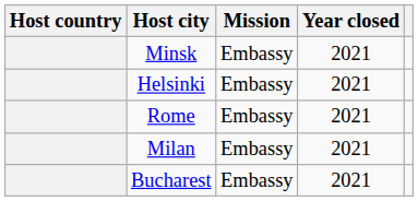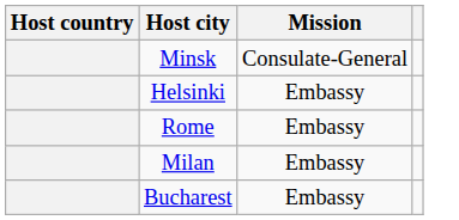- column: Year closed | 2021 | 2021 | 2021 | 2021 | 2021
Minsk | Mission: Embassy -> Consulate-General
